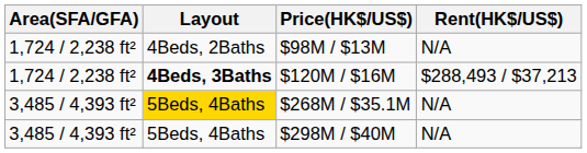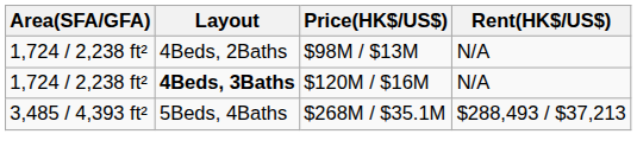$120M / $16M | Rent(HK$/US$): $288,493 / $37,213 -> N/A
$268M / $35.1M | Layout: gold background -> no background
$268M / $35.1M | Rent(HK$/US$): N/A -> $288,493 / $37,213
- row: 3,485 / 4,393 ft² | 5Beds, 4Baths | $298M / $40M | N/A
